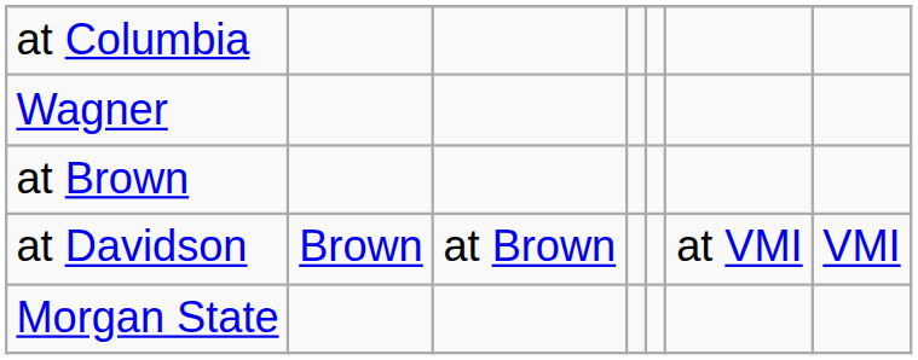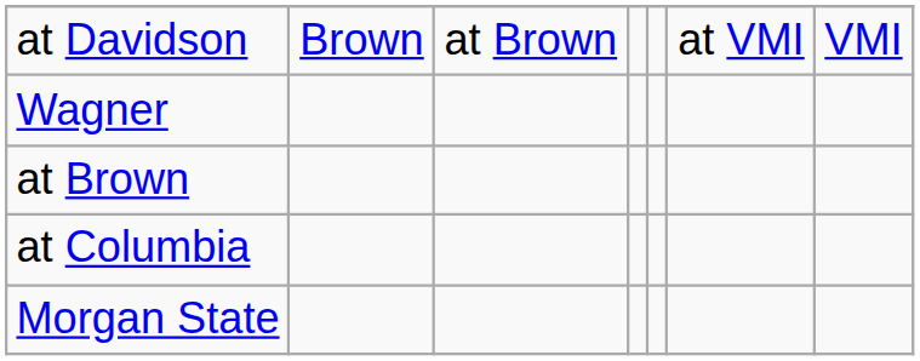rows swapped: at Davidson <-> at Columbia
